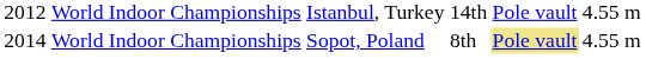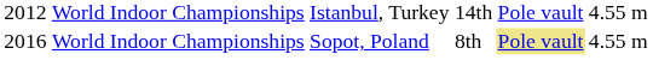World Indoor Championships / Sopot, Poland | column 1: 2014 -> 2016
